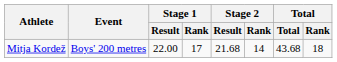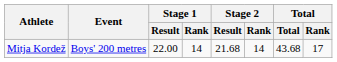Mitja Kordež | Stage 1 / Rank: 17 -> 14
Mitja Kordež | Total / Rank: 18 -> 17
